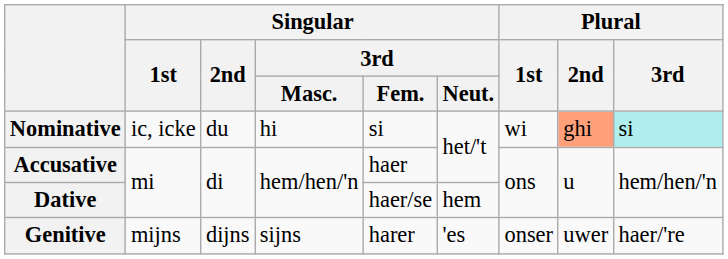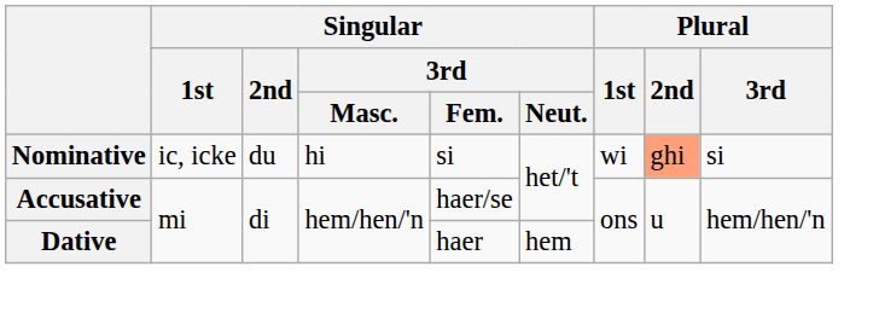Nominative | Plural / 3rd: paleturquoise background -> no background
Accusative | Singular / 3rd / Fem.: haer -> haer/se
Dative | Singular / 3rd / Fem.: haer/se -> haer
- row: Genitive | mijns | dijns | sijns | harer | 'es | onser | uwer | haer/'re
